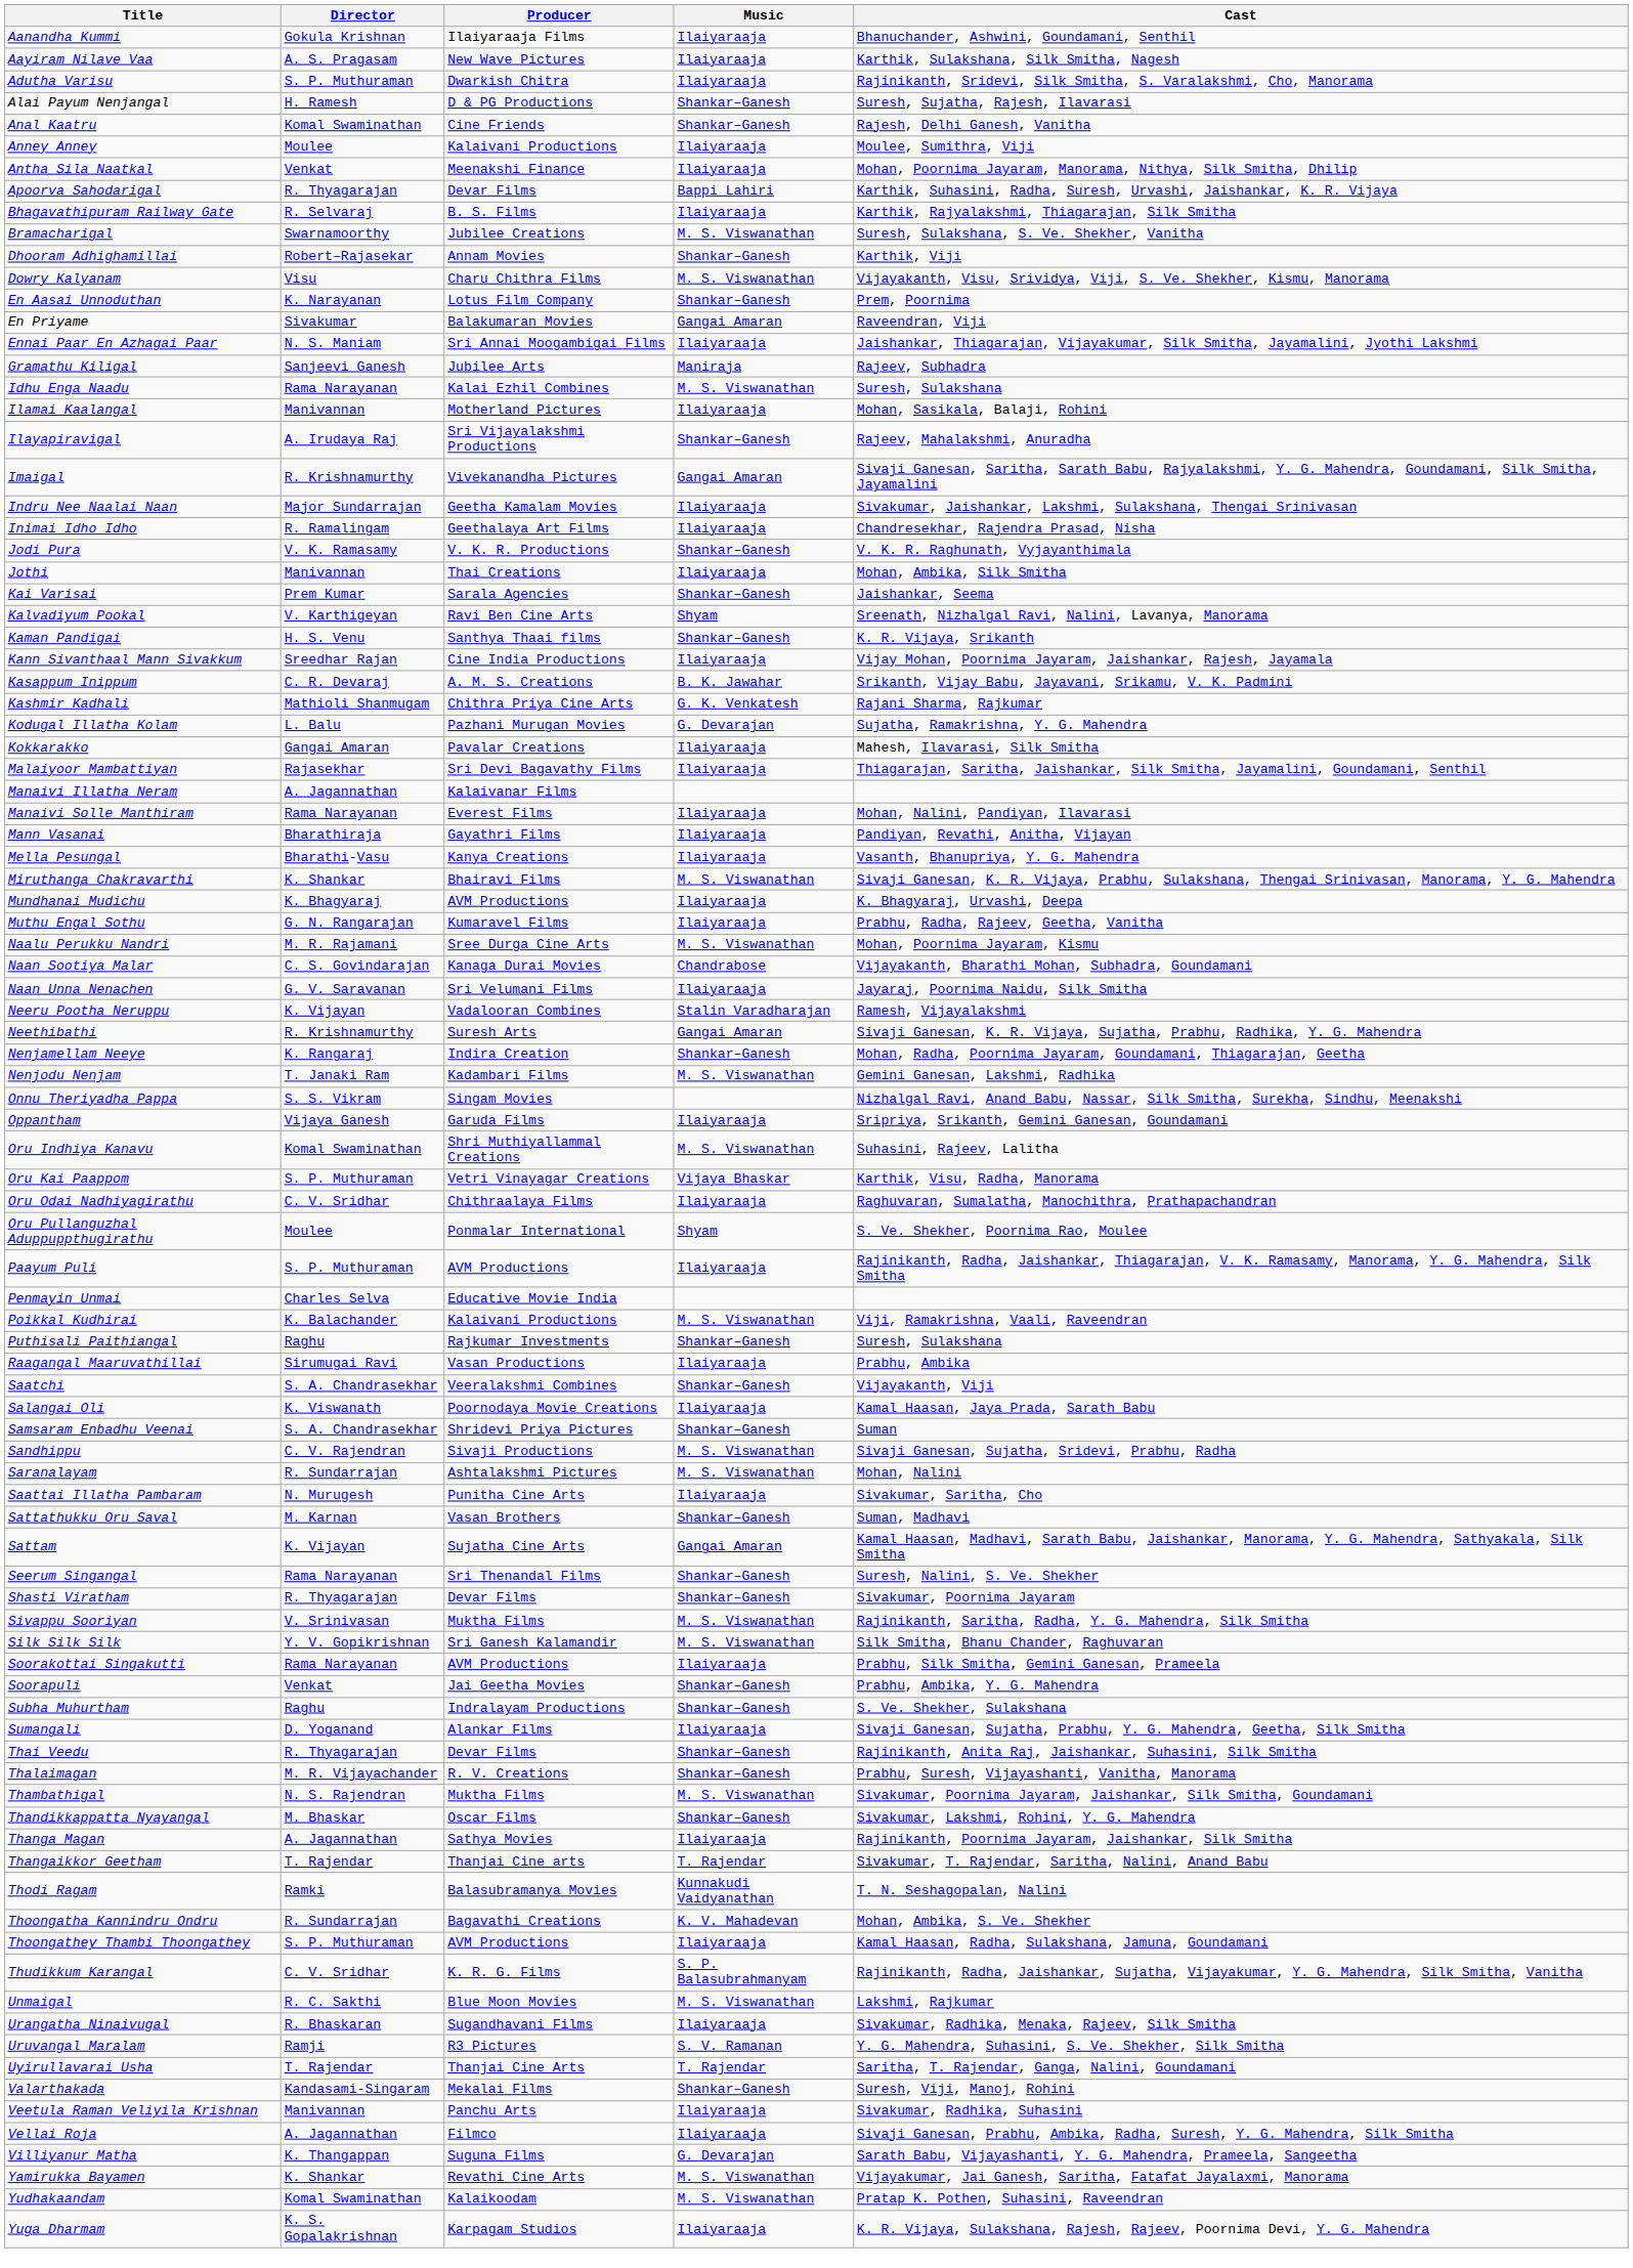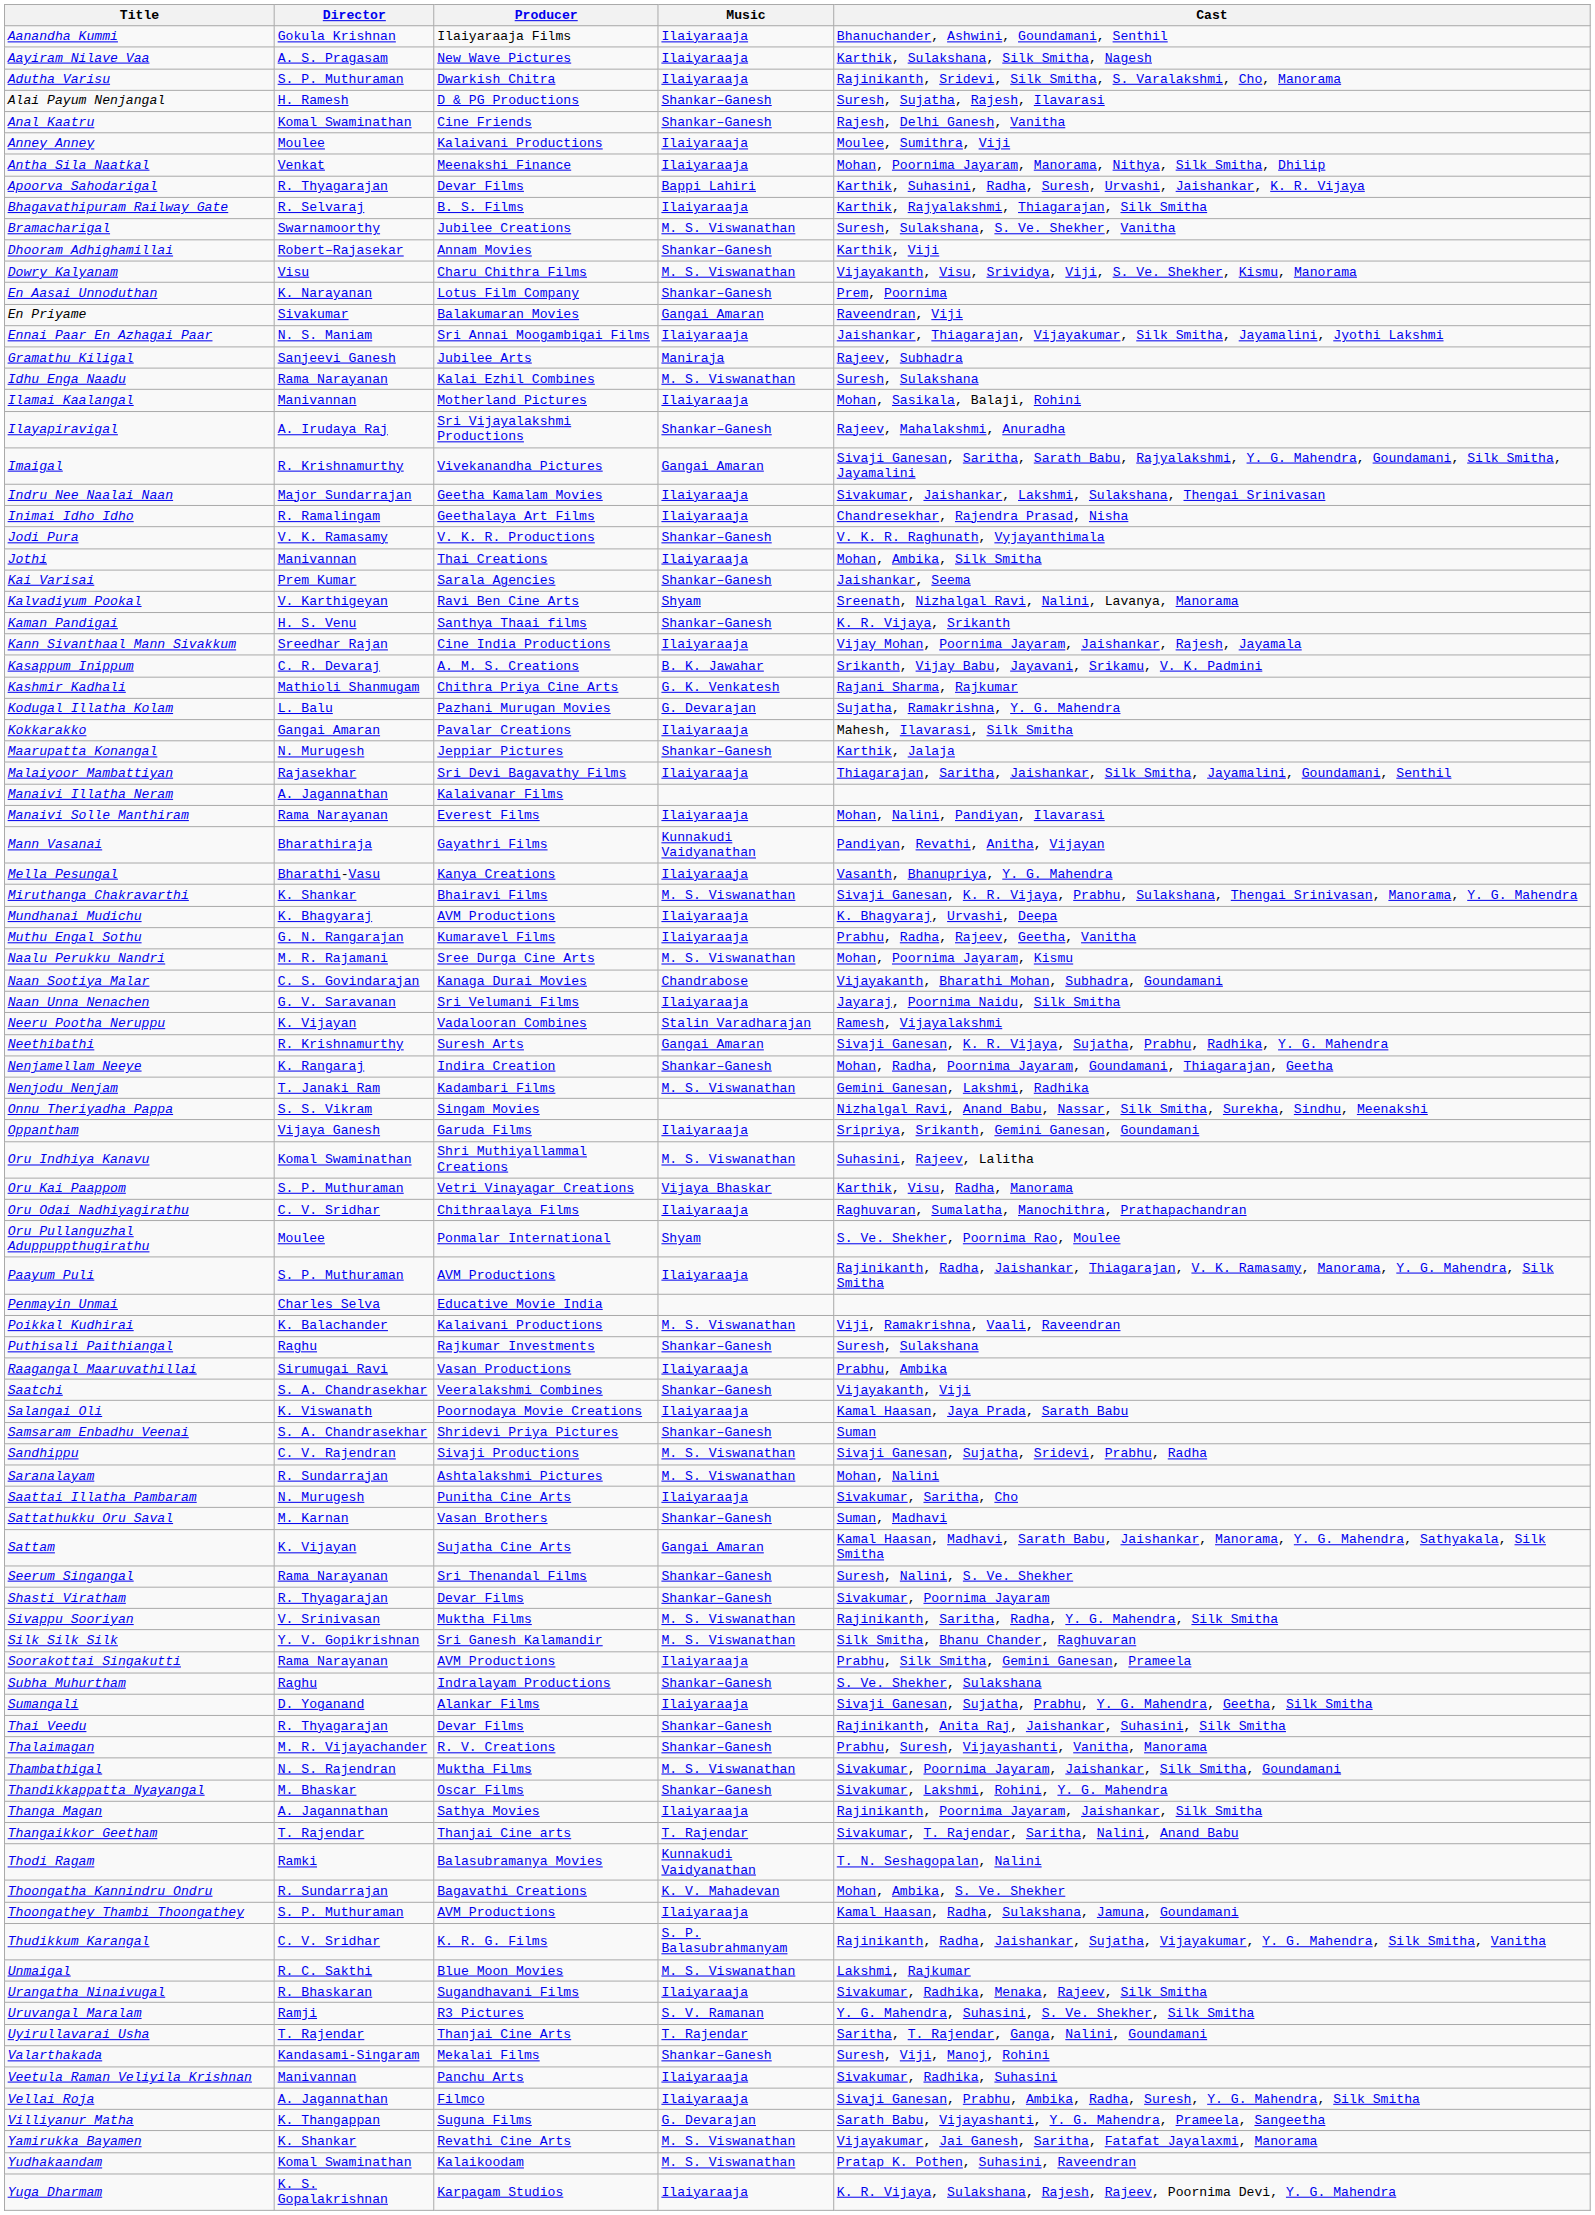+ row: Maarupatta Konangal | N. Murugesh | Jeppiar Pictures | Shankar–Ganesh | Karthik, Jalaja
Mann Vasanai | Music: Ilaiyaraaja -> Kunnakudi Vaidyanathan
- row: Soorapuli | Venkat | Jai Geetha Movies | Shankar–Ganesh | Prabhu, Ambika, Y. G. Mahendra
